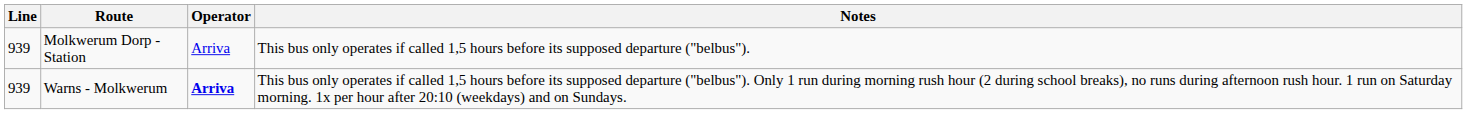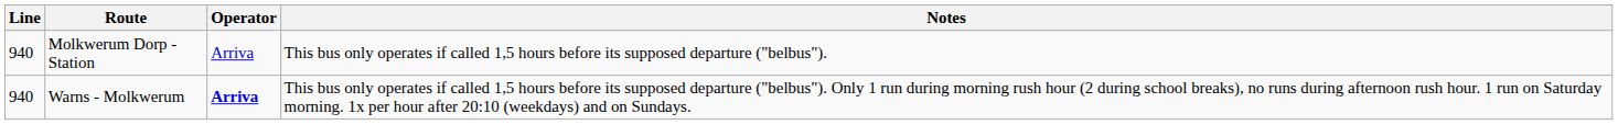Molkwerum Dorp - Station | Line: 939 -> 940
Warns - Molkwerum | Line: 939 -> 940
